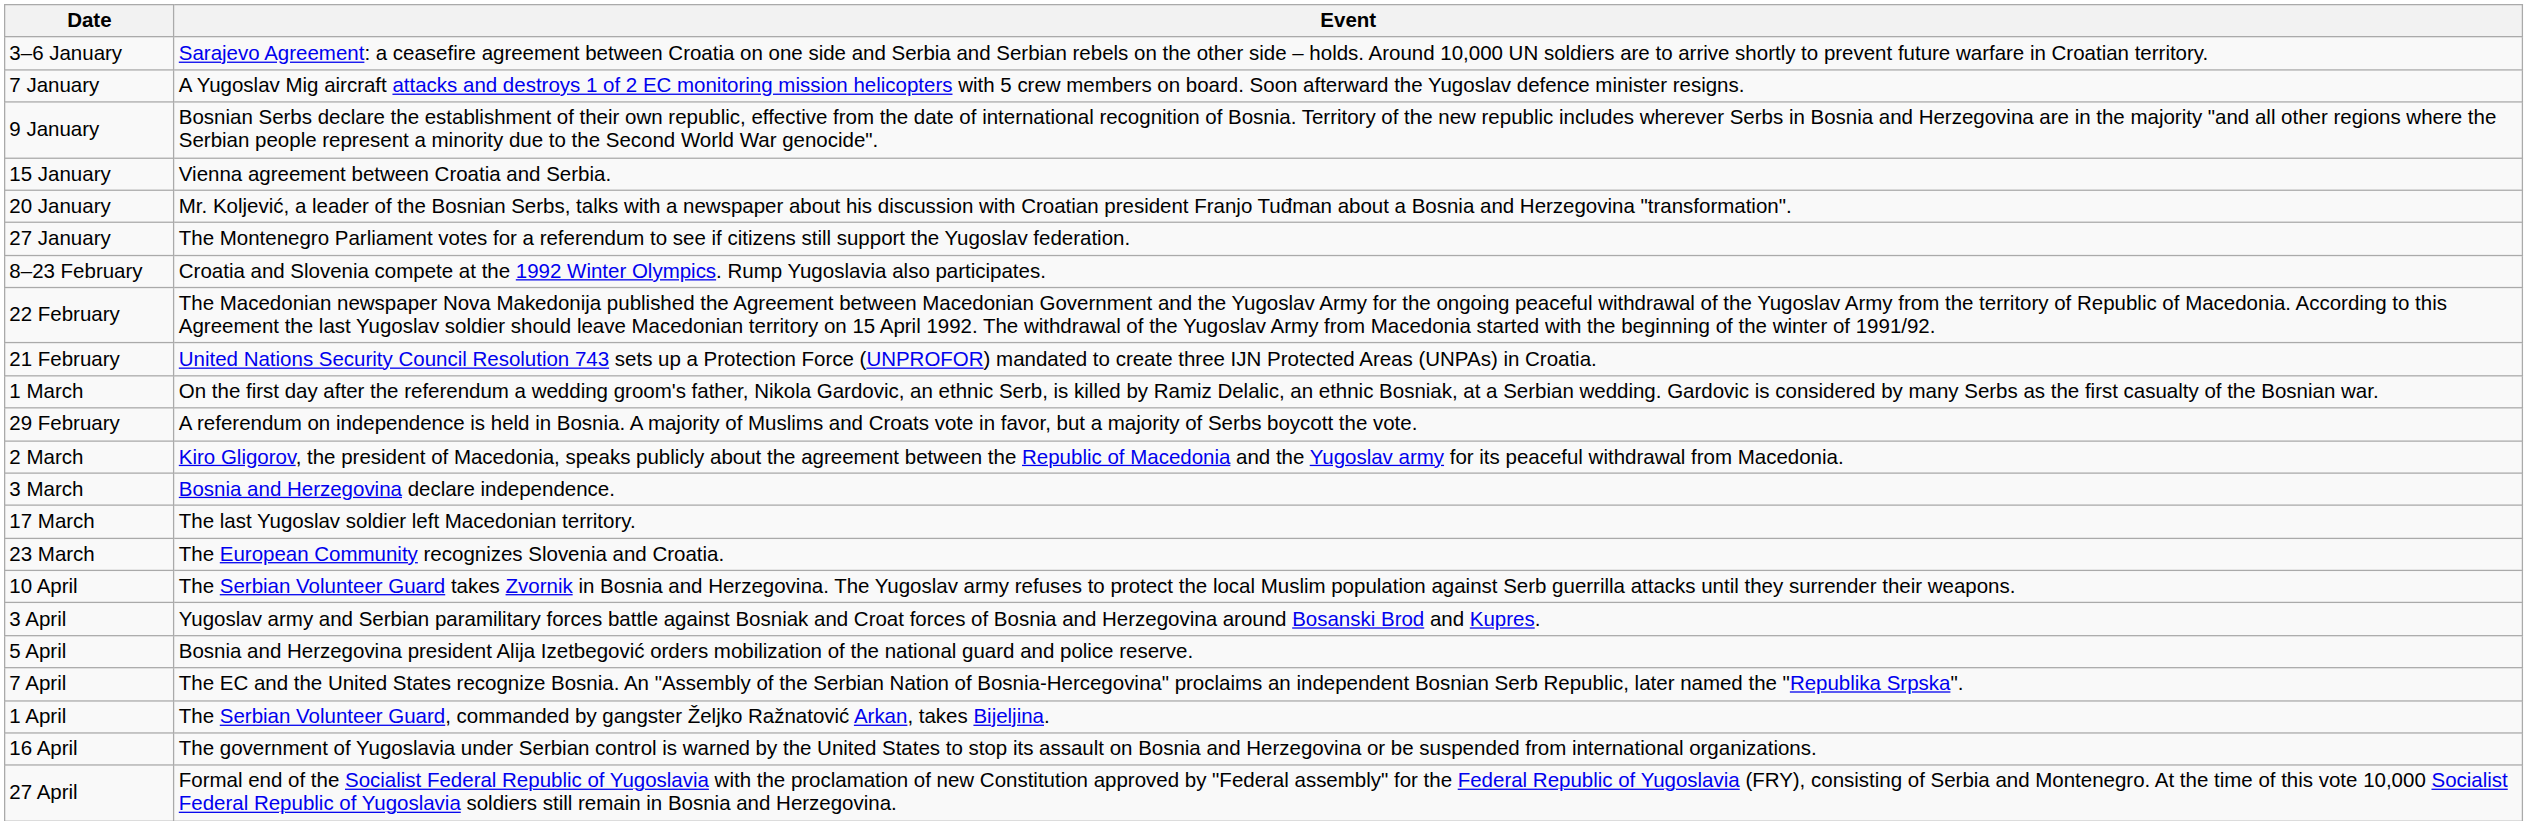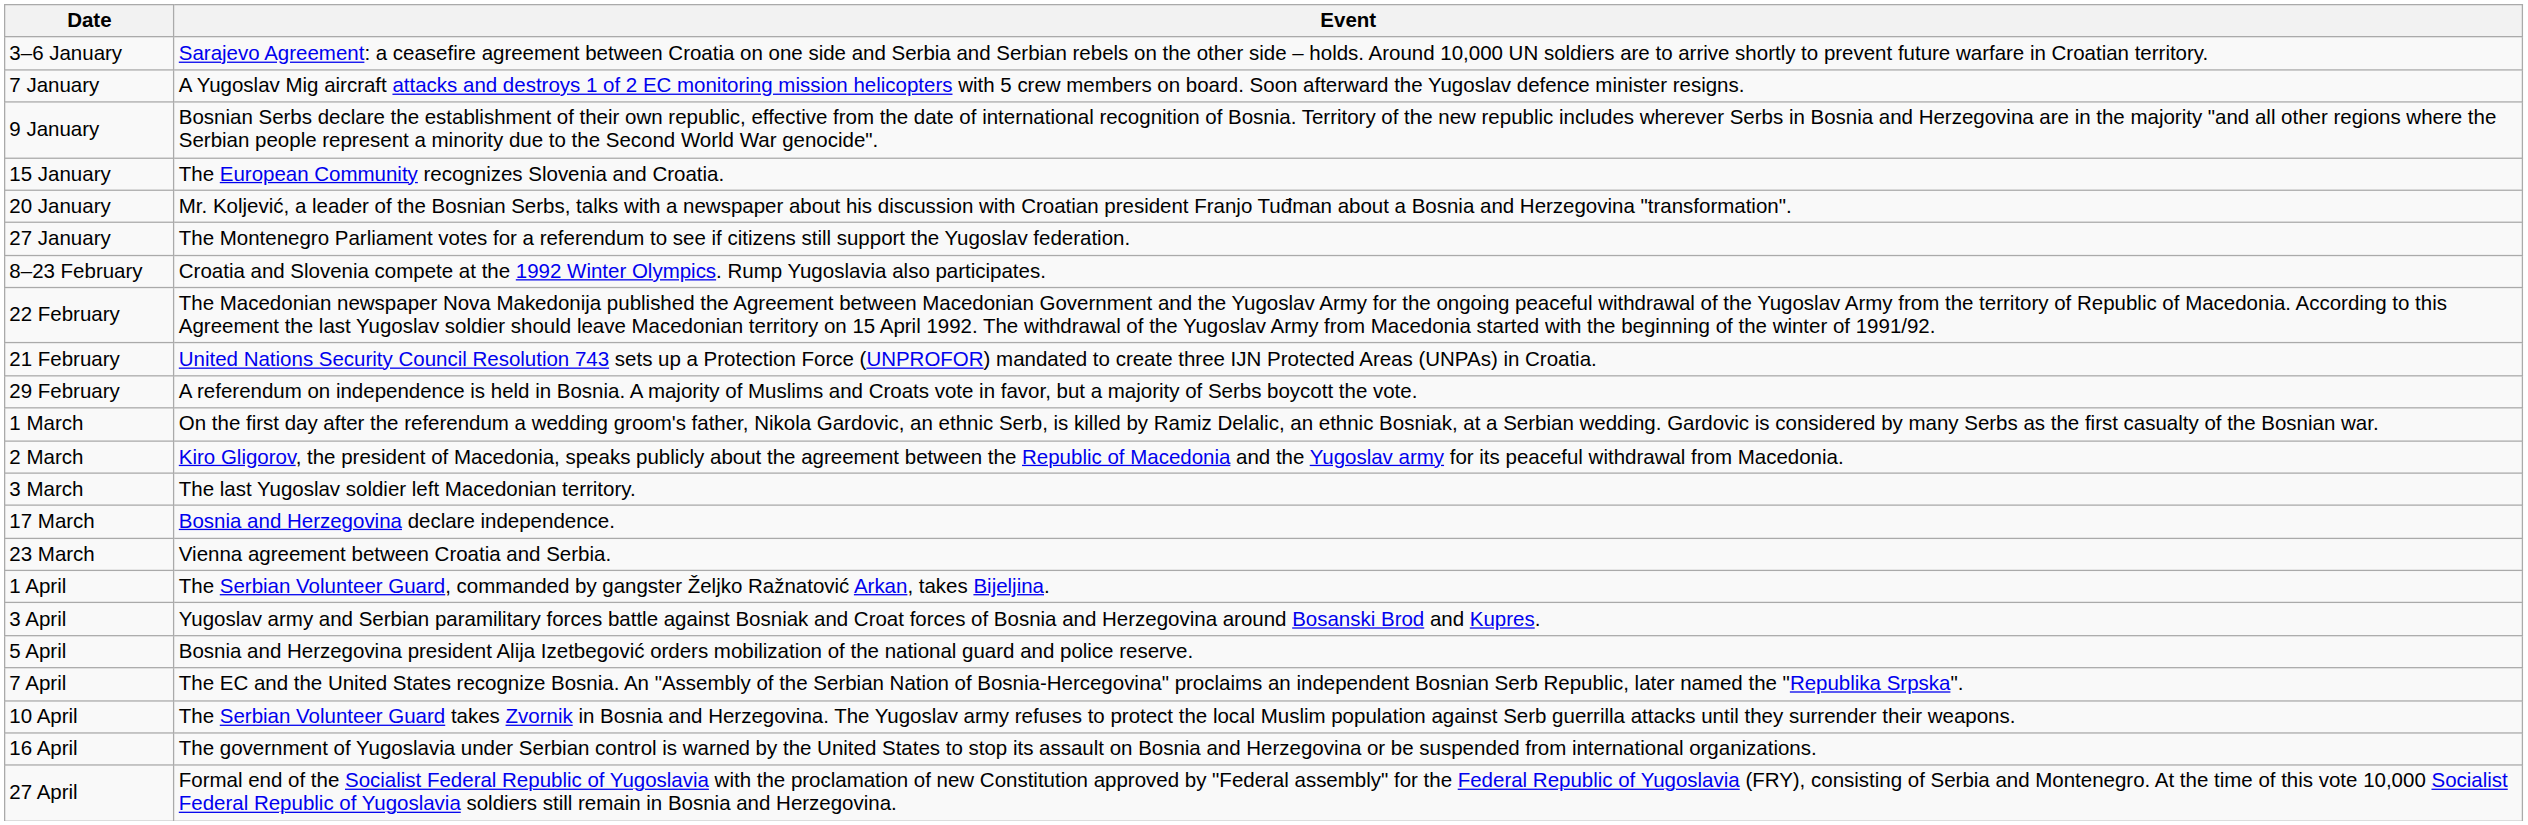15 January | Event: Vienna agreement between Croatia and Serbia. -> The European Community recognizes Slovenia and Croatia.
rows swapped: 29 February <-> 1 March
3 March | Event: Bosnia and Herzegovina declare independence. -> The last Yugoslav soldier left Macedonian territory.
17 March | Event: The last Yugoslav soldier left Macedonian territory. -> Bosnia and Herzegovina declare independence.
23 March | Event: The European Community recognizes Slovenia and Croatia. -> Vienna agreement between Croatia and Serbia.
rows swapped: 1 April <-> 10 April
